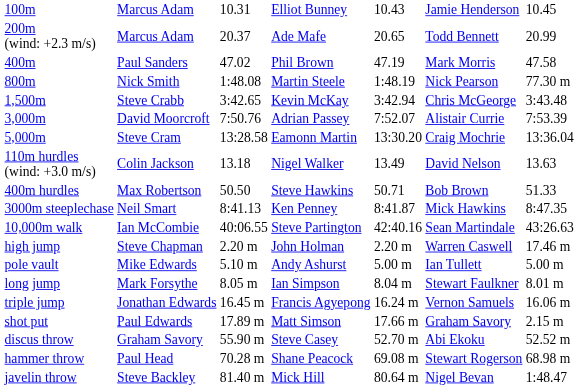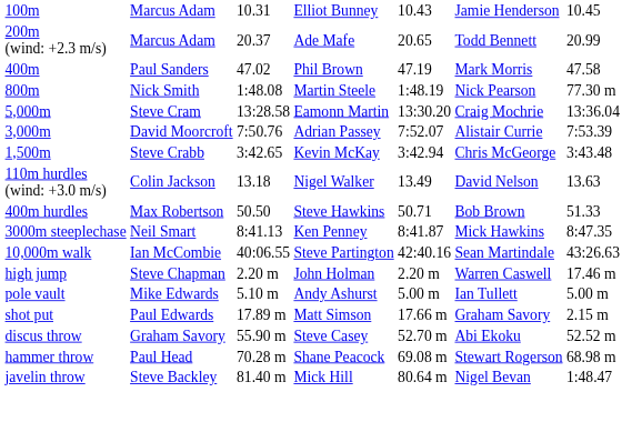rows swapped: 1,500m <-> 5,000m
- row: long jump | Mark Forsythe | 8.05 m | Ian Simpson | 8.04 m | Stewart Faulkner | 8.01 m
- row: triple jump | Jonathan Edwards | 16.45 m | Francis Agyepong | 16.24 m | Vernon Samuels | 16.06 m
